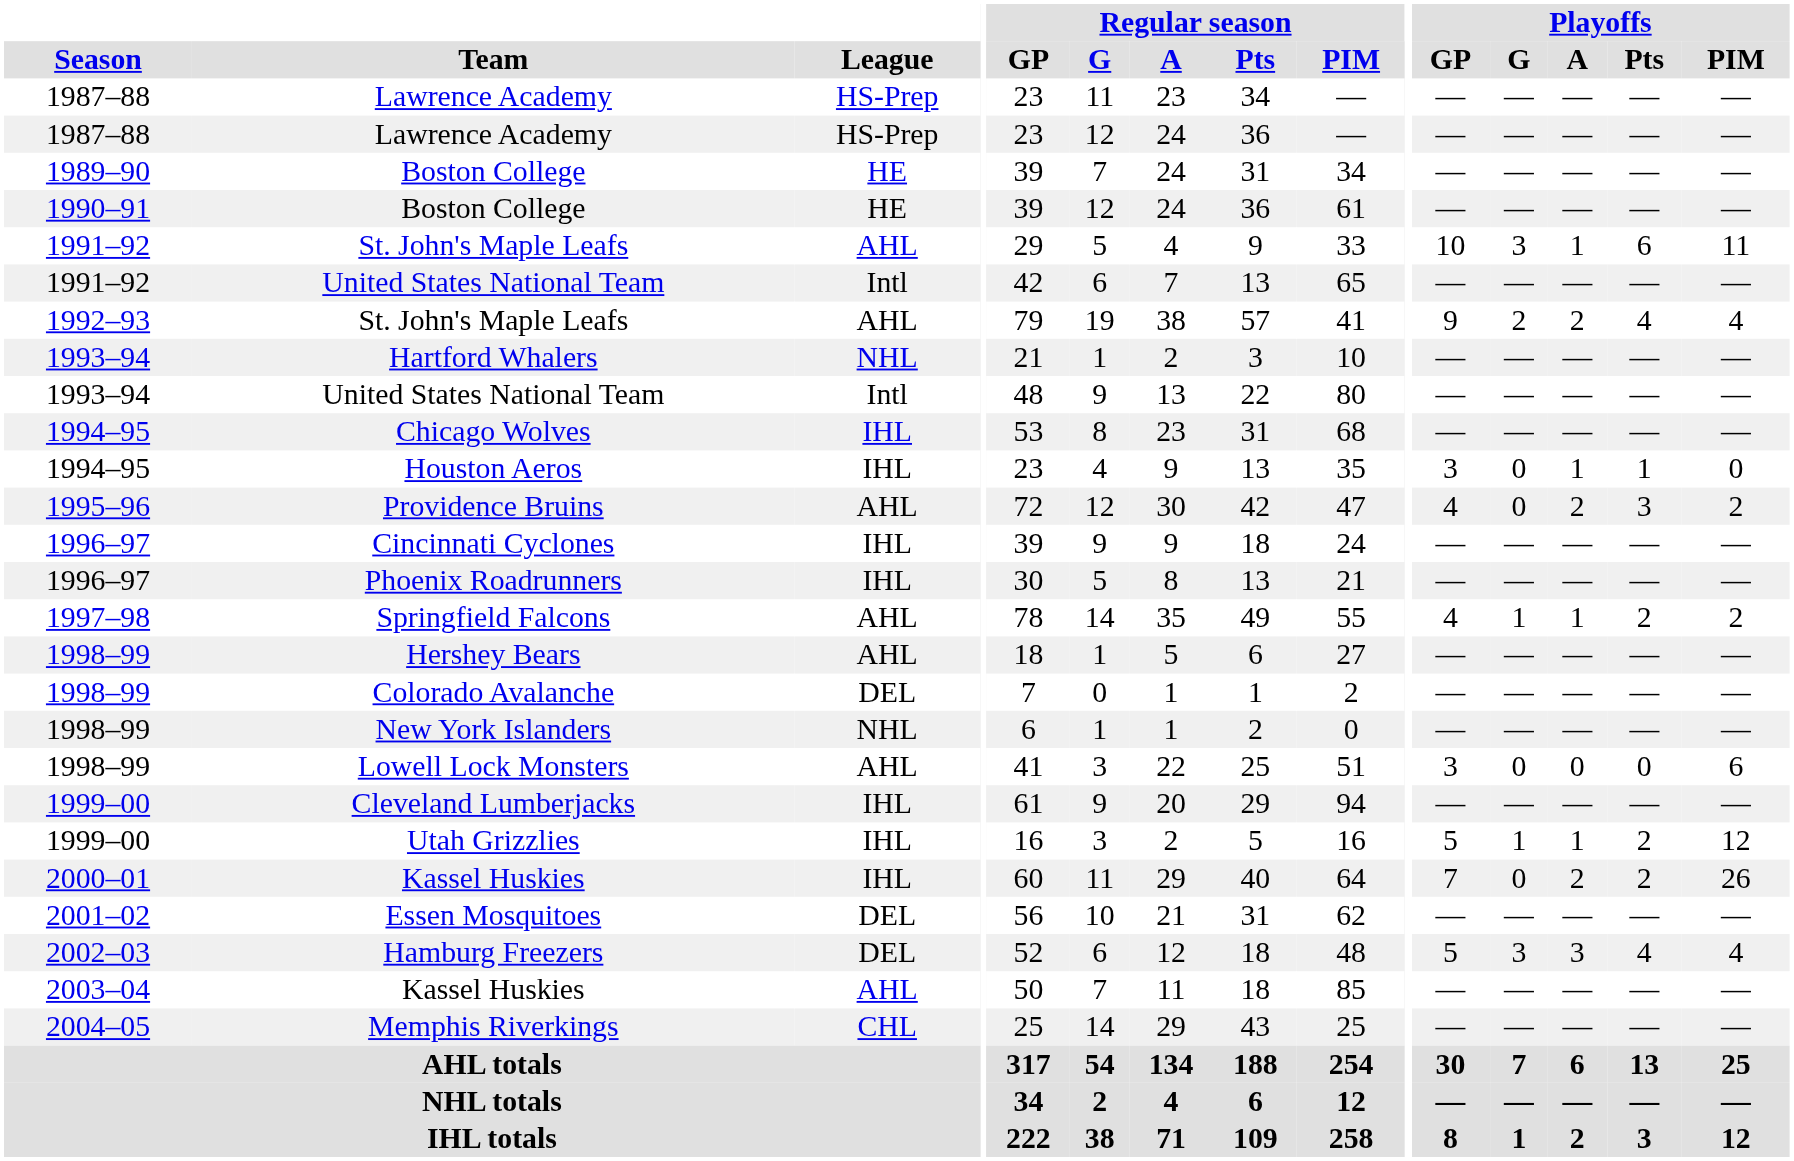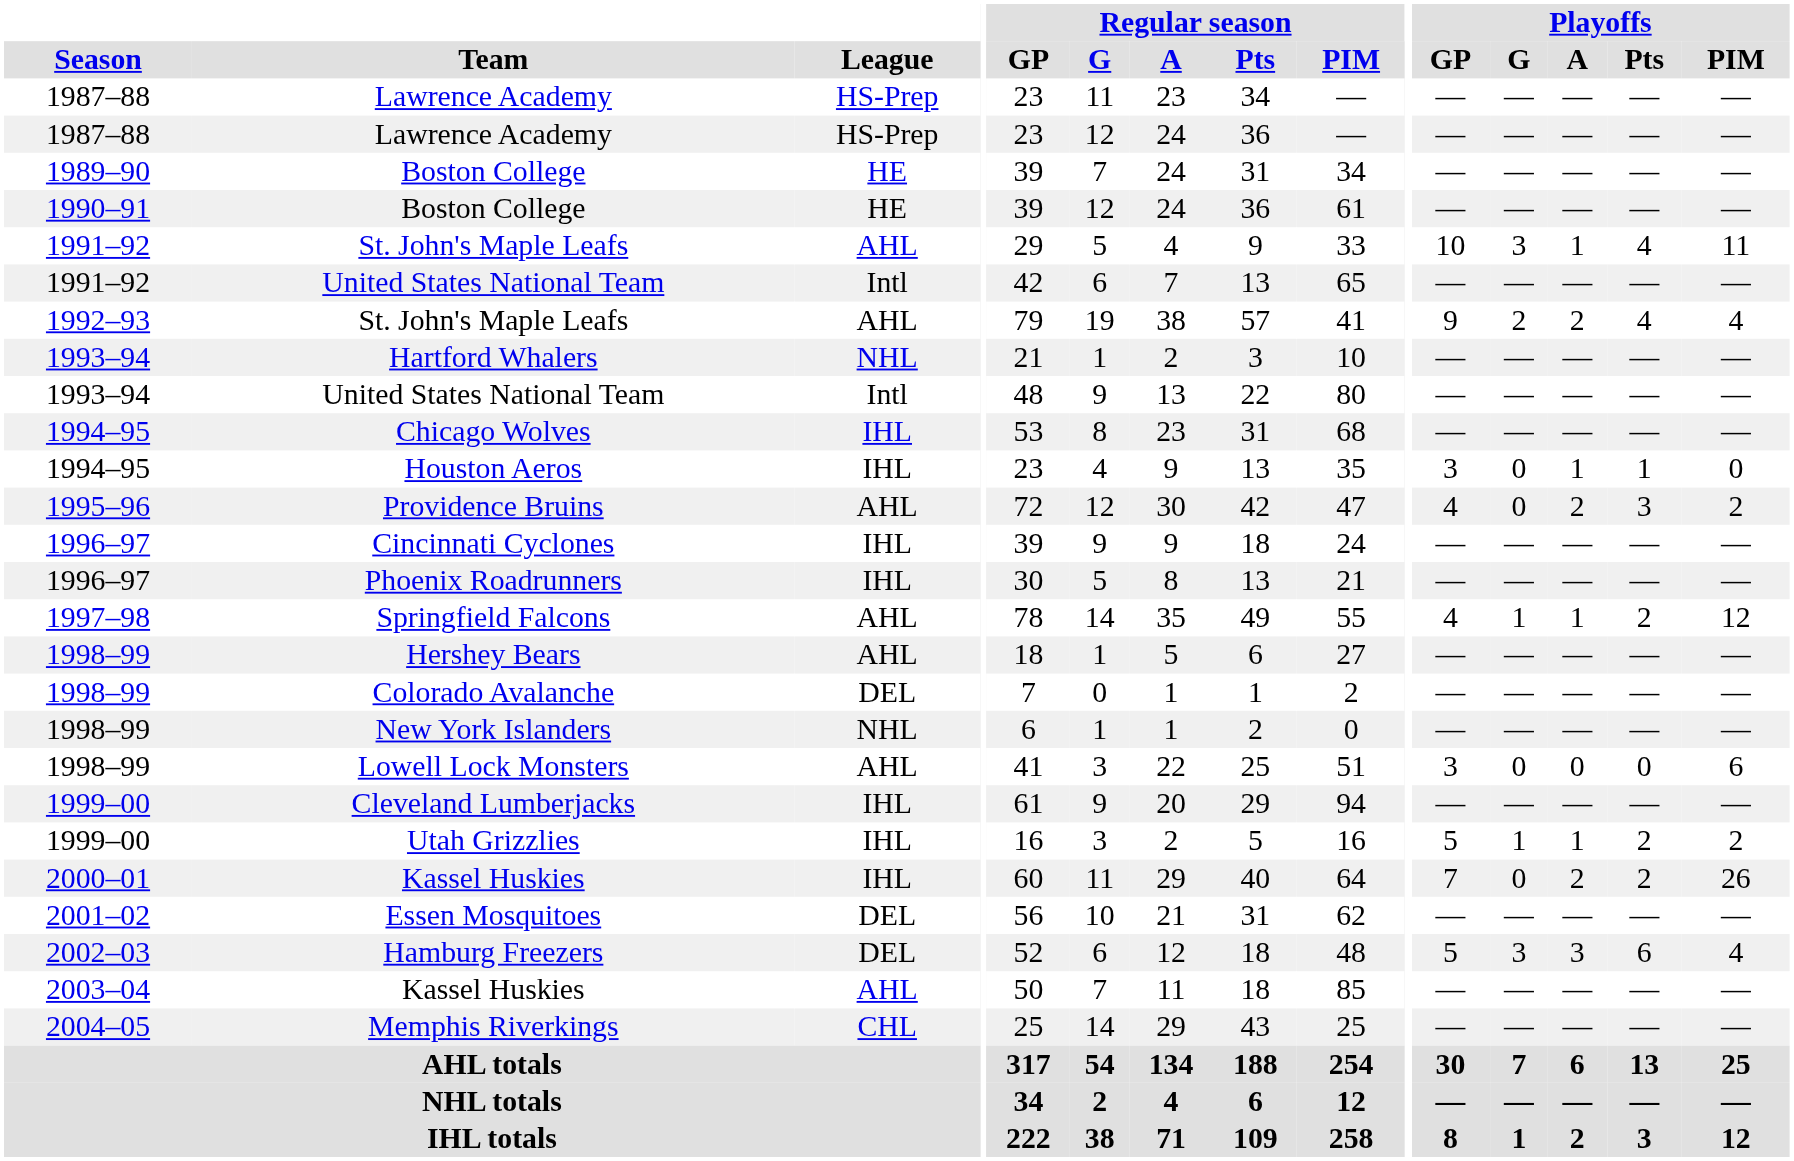1991–92 / St. John's Maple Leafs | Playoffs / Pts: 6 -> 4
Springfield Falcons | Playoffs / PIM: 2 -> 12
Utah Grizzlies | Playoffs / PIM: 12 -> 2
Hamburg Freezers | Playoffs / Pts: 4 -> 6
